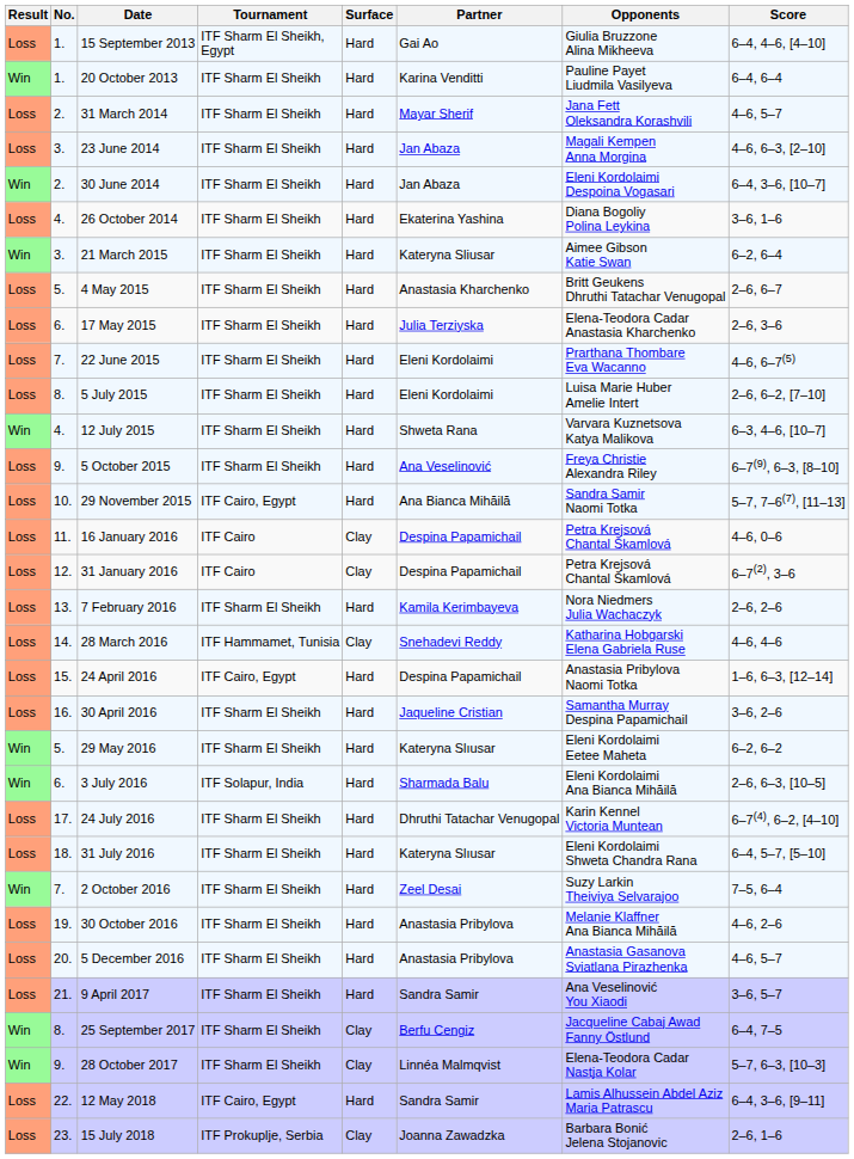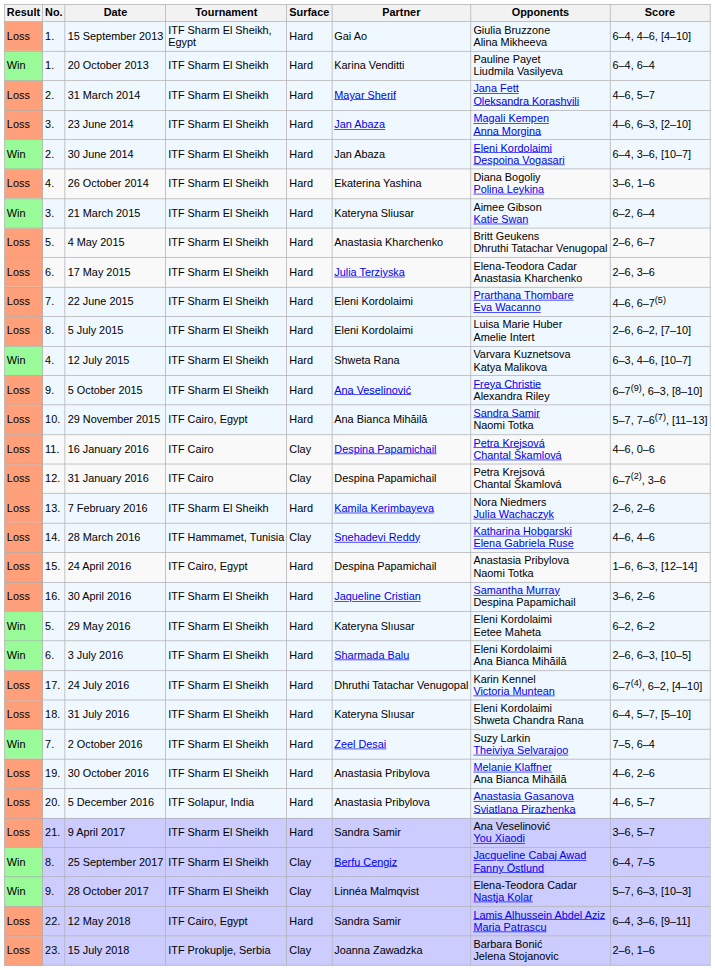3 July 2016 | Tournament: ITF Solapur, India -> ITF Sharm El Sheikh
5 December 2016 | Tournament: ITF Sharm El Sheikh -> ITF Solapur, India
